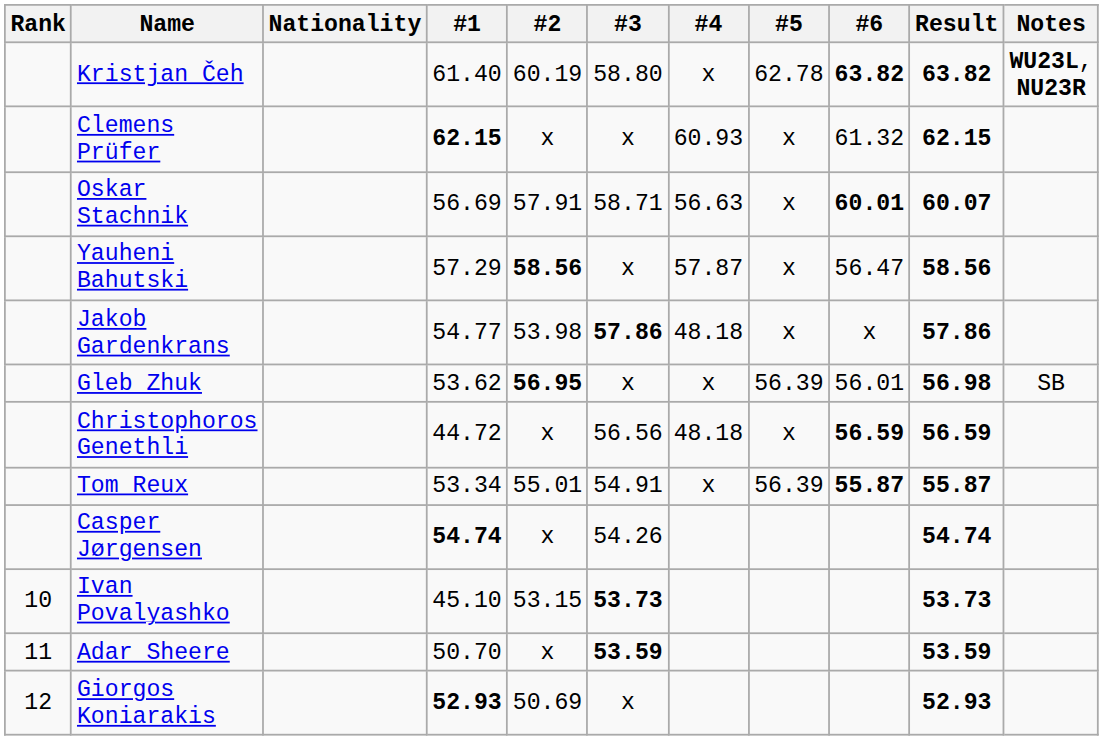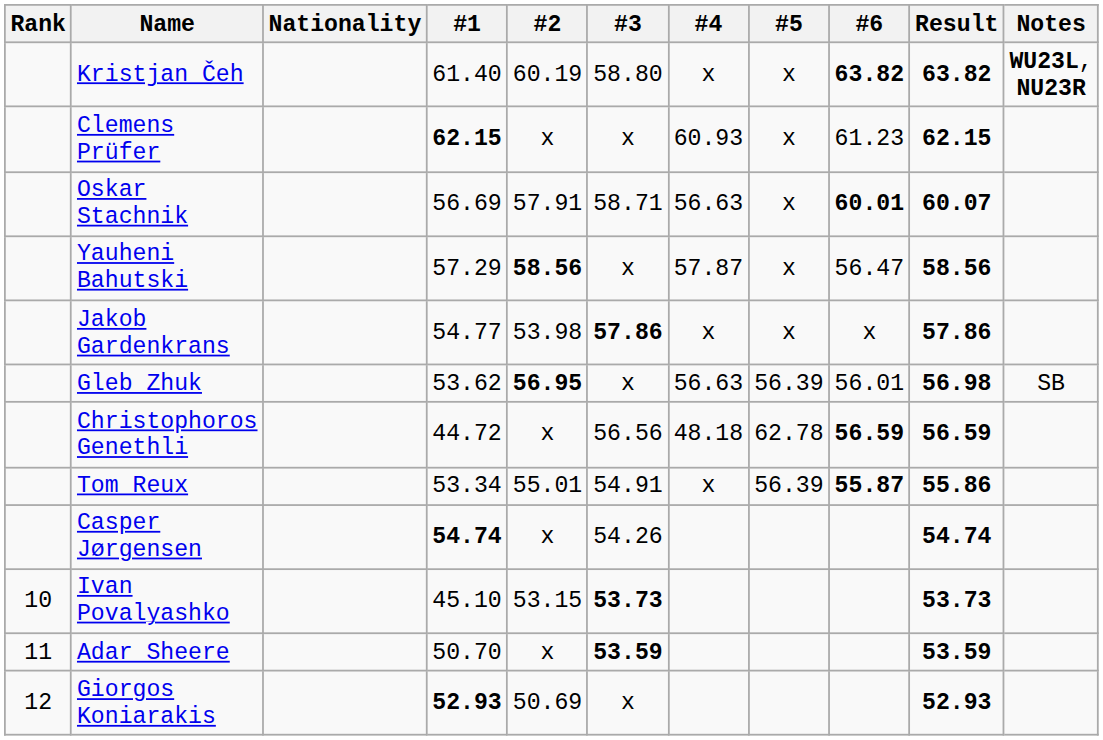Kristjan Čeh | #5: 62.78 -> x
Clemens Prüfer | #6: 61.32 -> 61.23
Jakob Gardenkrans | #4: 48.18 -> x
Gleb Zhuk | #4: x -> 56.63
Christophoros Genethli | #5: x -> 62.78
Tom Reux | Result: 55.87 -> 55.86
